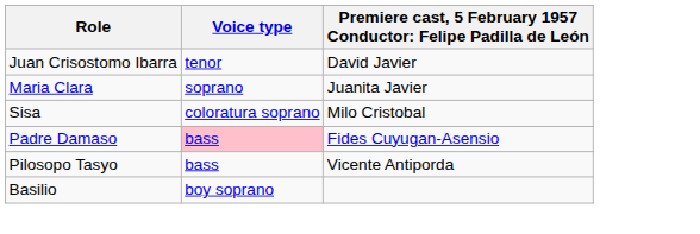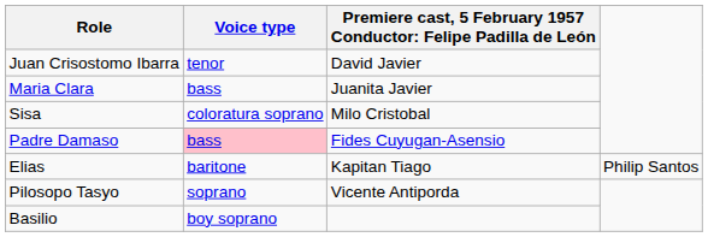Maria Clara | Voice type: soprano -> bass
+ row: Elias | baritone | Kapitan Tiago | Philip Santos
Pilosopo Tasyo | Voice type: bass -> soprano
